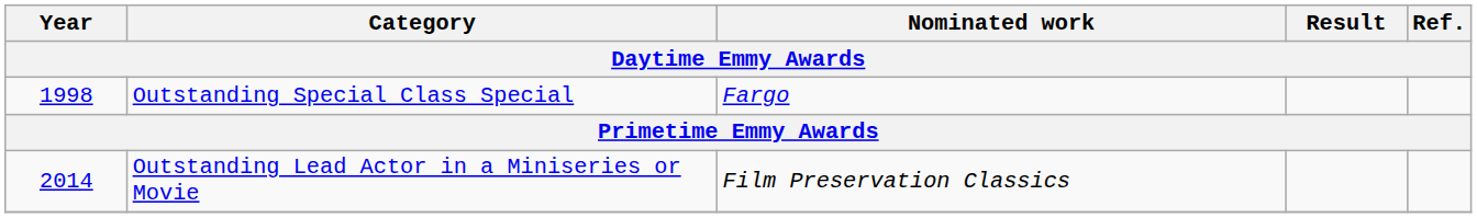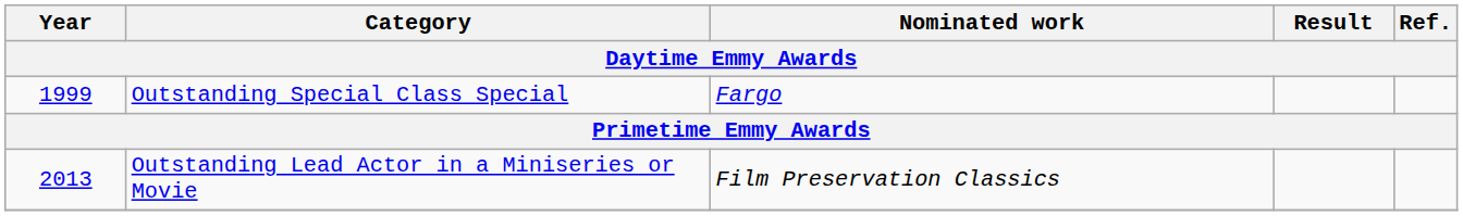Outstanding Special Class Special | Year: 1998 -> 1999
Outstanding Lead Actor in a Miniseries or Movie | Year: 2014 -> 2013
